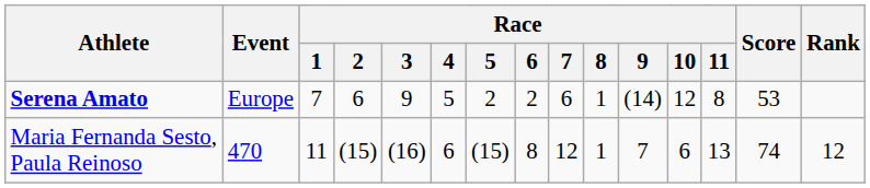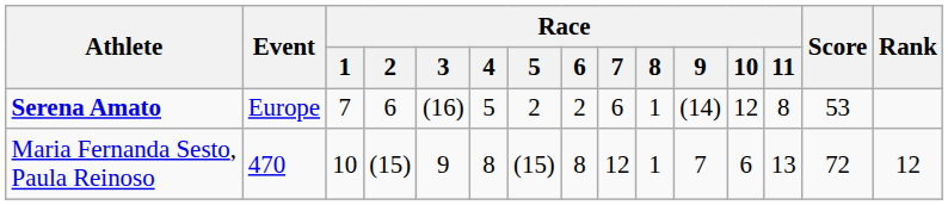Serena Amato | Race / 3: 9 -> (16)
Maria Fernanda Sesto, Paula Reinoso | Race / 1: 11 -> 10
Maria Fernanda Sesto, Paula Reinoso | Race / 3: (16) -> 9
Maria Fernanda Sesto, Paula Reinoso | Race / 4: 6 -> 8
Maria Fernanda Sesto, Paula Reinoso | Score: 74 -> 72
